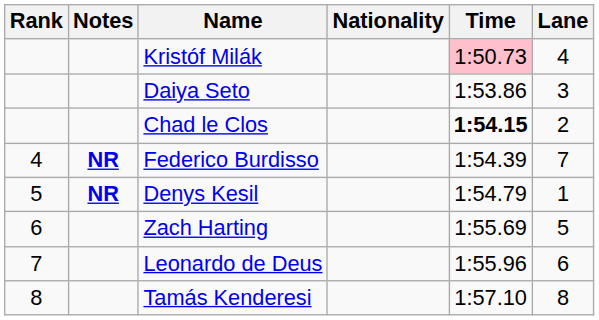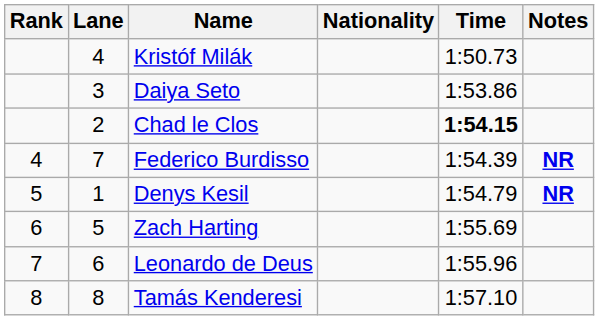columns swapped: Lane <-> Notes
Kristóf Milák | Time: pink background -> no background
